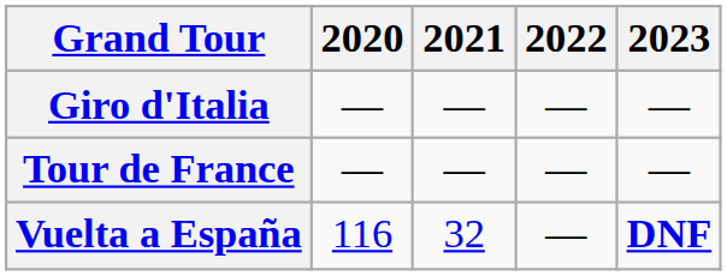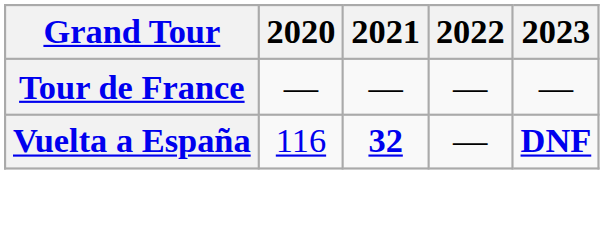- row: Giro d'Italia | — | — | — | —
Vuelta a España | 2021: normal -> bold
